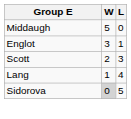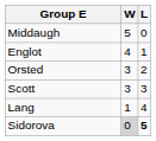Englot | W: 3 -> 4
+ row: Orsted | 3 | 2
Scott | W: 2 -> 3
Sidorova | L: normal -> bold
